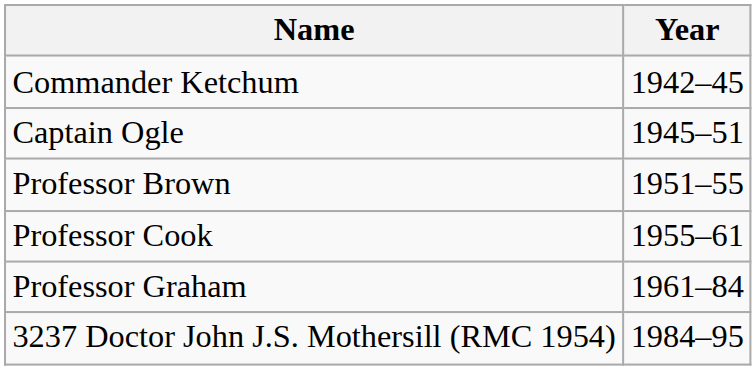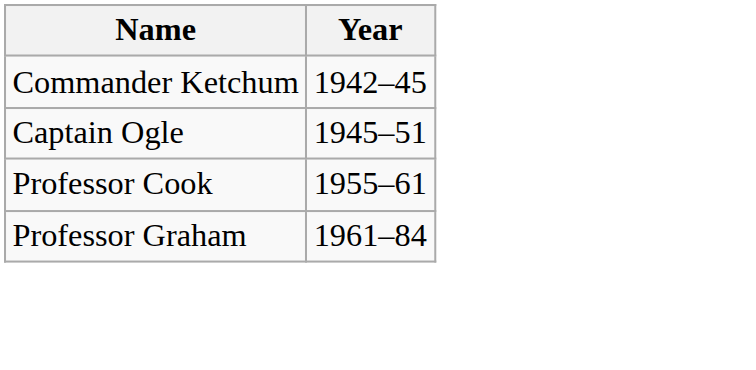- row: Professor Brown | 1951–55
- row: 3237 Doctor John J.S. Mothersill (RMC 1954) | 1984–95
